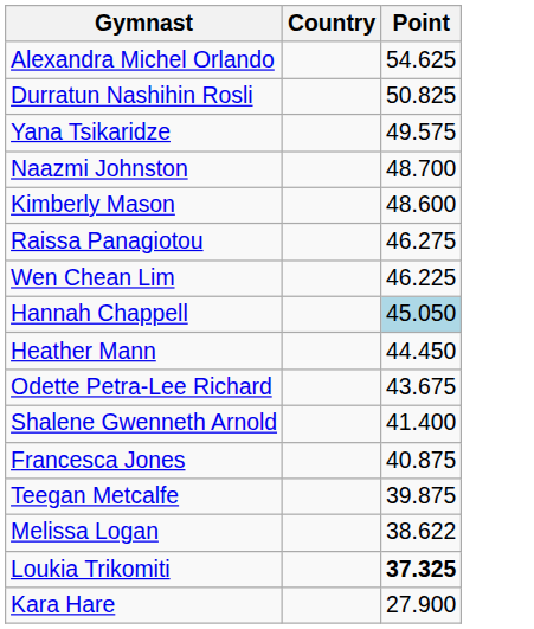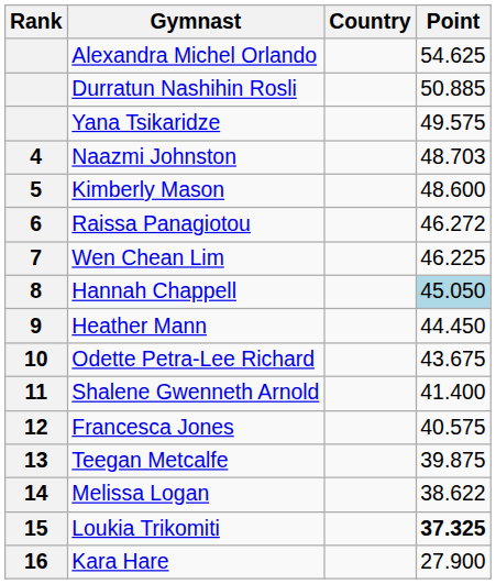+ column: Rank | 4 | 5 | 6 | 7 | 8 | 9 | 10 | 11 | 12 | 13 | 14 | 15 | 16
Durratun Nashihin Rosli | Point: 50.825 -> 50.885
Naazmi Johnston | Point: 48.700 -> 48.703
Raissa Panagiotou | Point: 46.275 -> 46.272
Francesca Jones | Point: 40.875 -> 40.575
